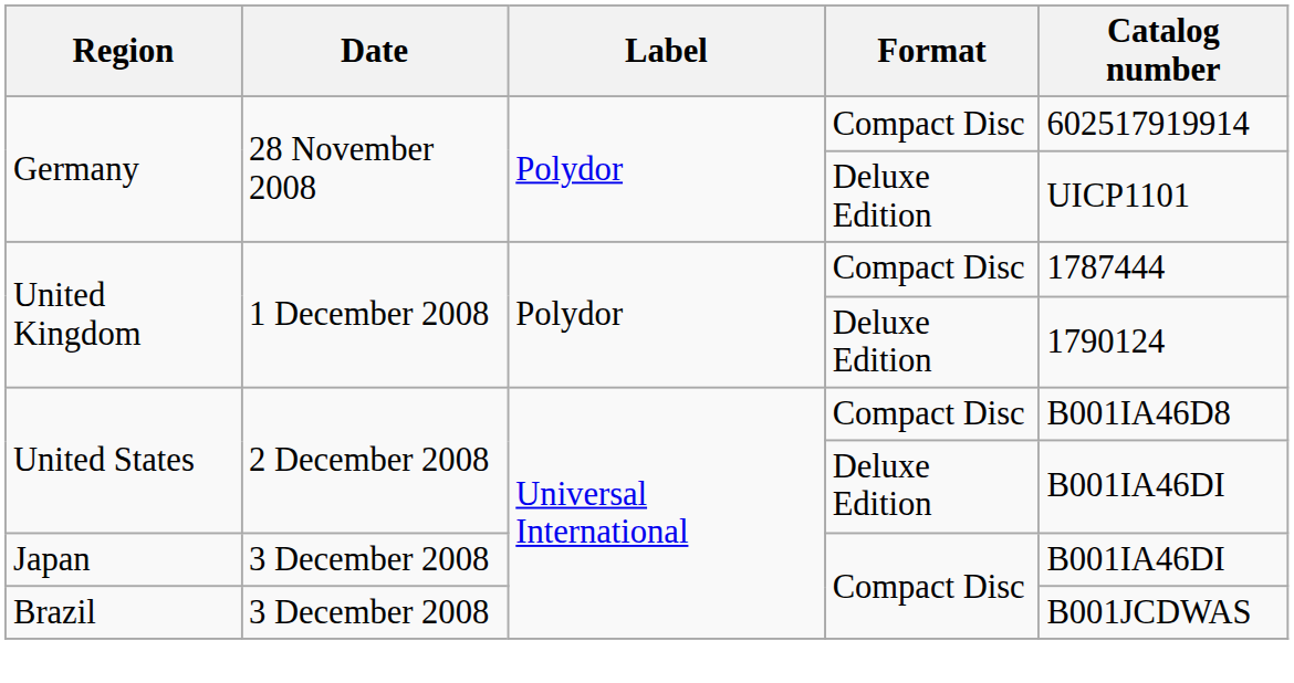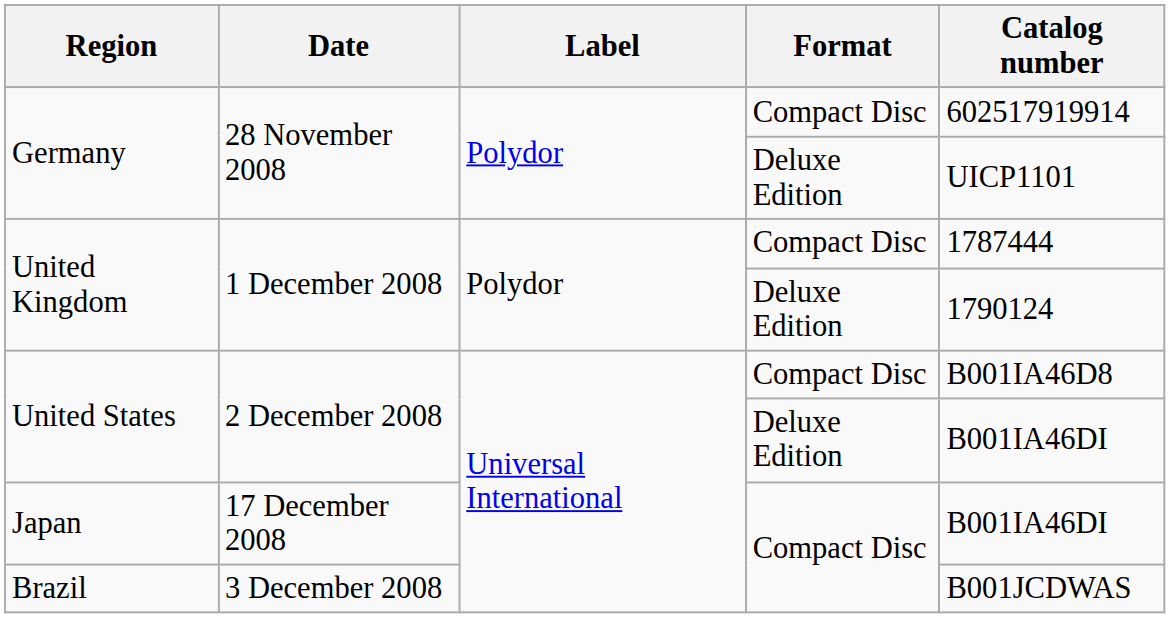Japan | Date: 3 December 2008 -> 17 December 2008
